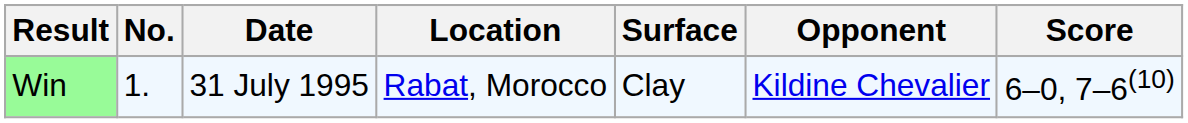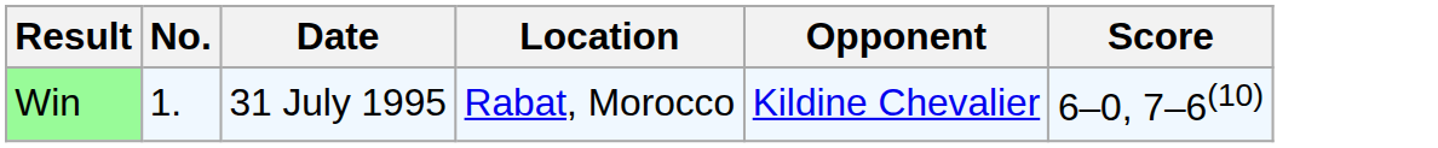- column: Surface | Clay
